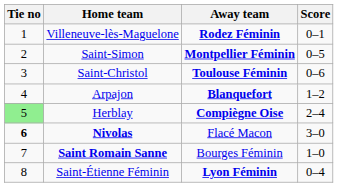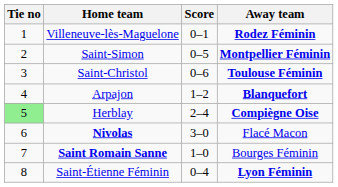columns swapped: Score <-> Away team
Nivolas | Tie no: bold -> normal
